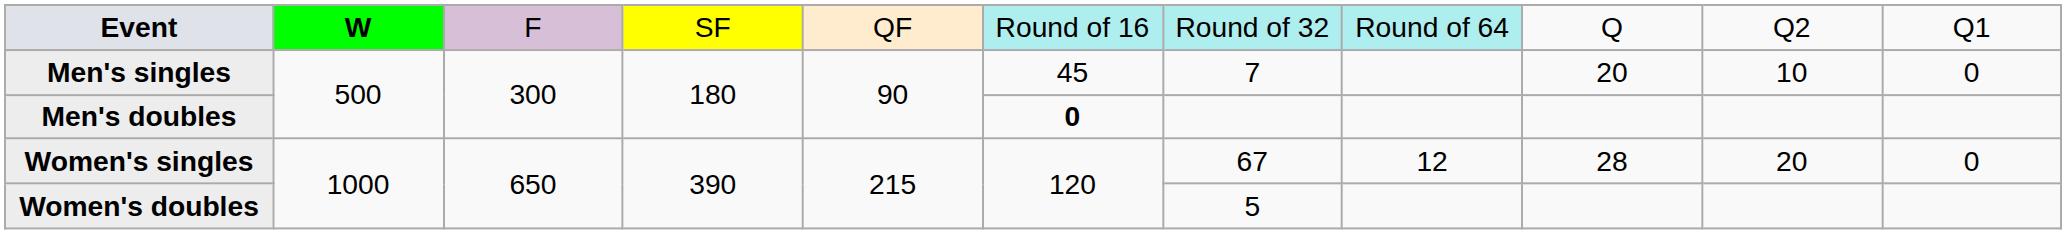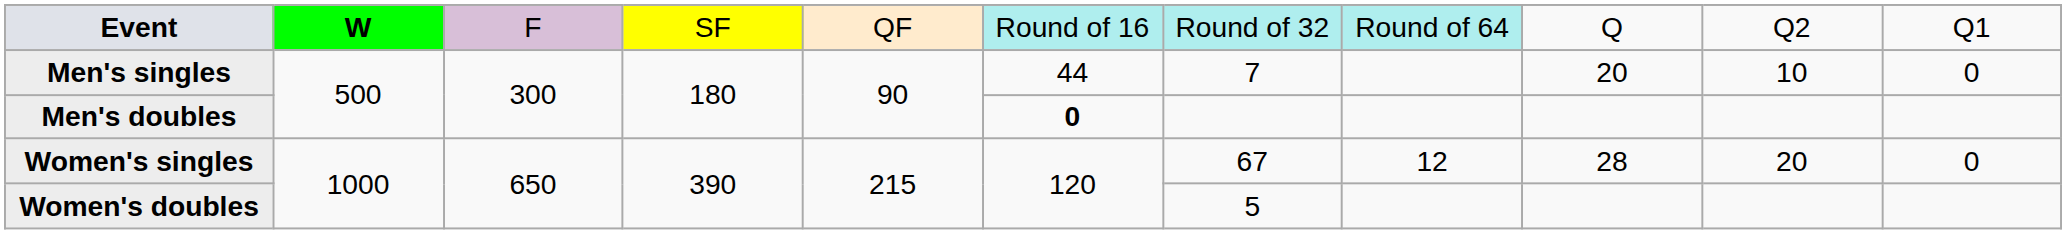Men's singles | column 6: 45 -> 44
